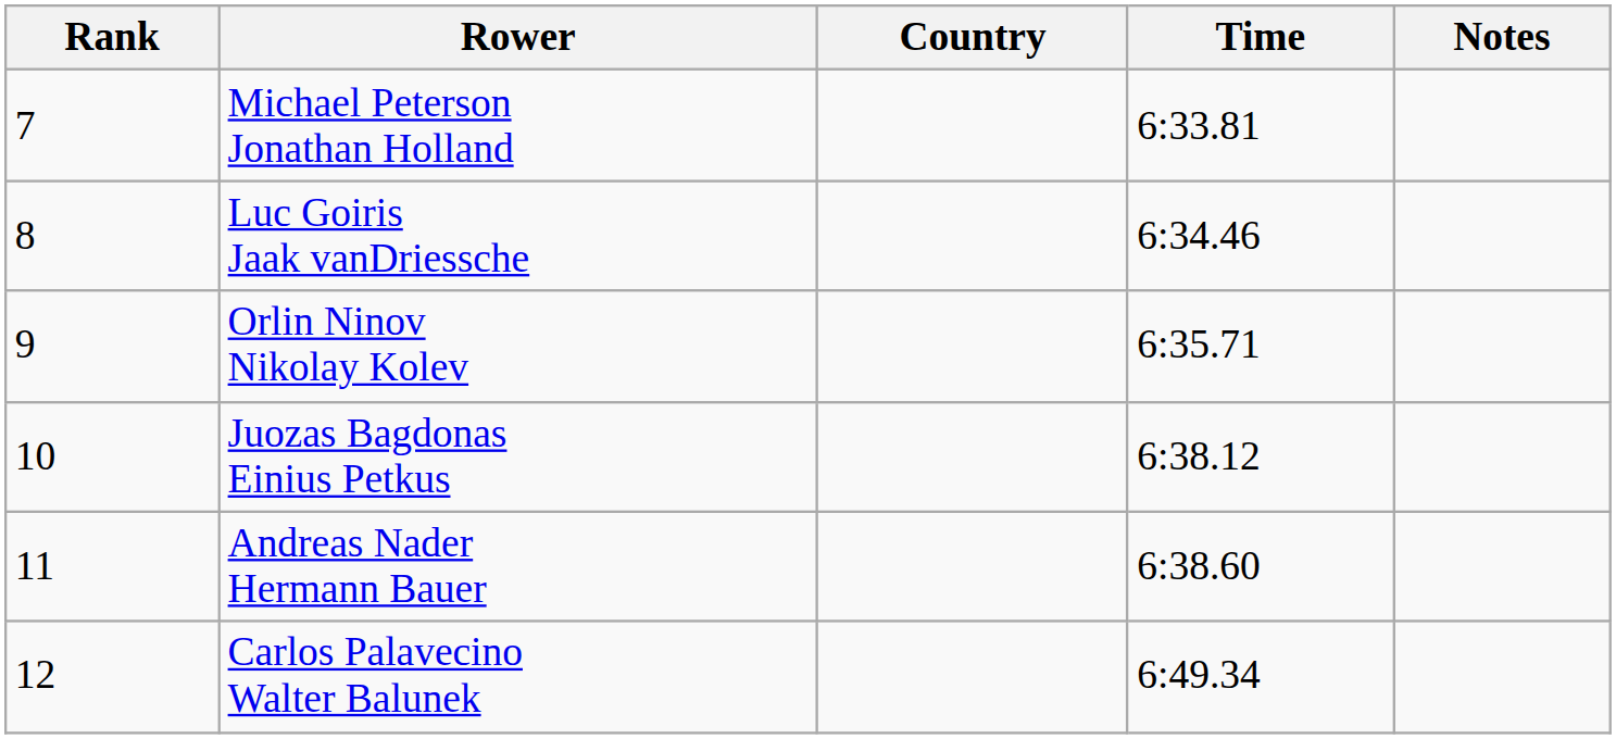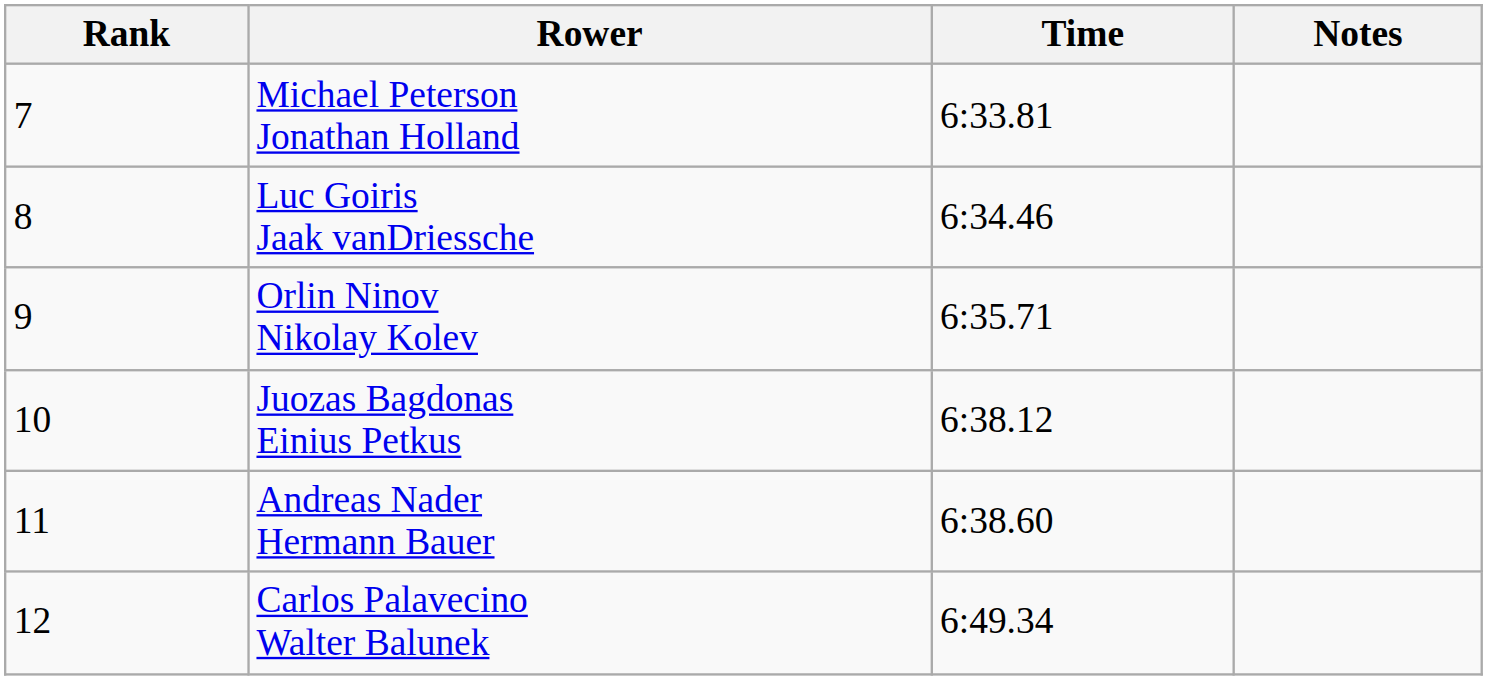- column: Country
